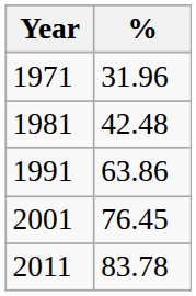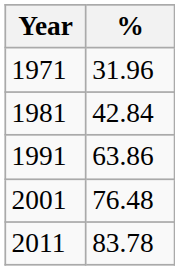1981 | %: 42.48 -> 42.84
2001 | %: 76.45 -> 76.48
